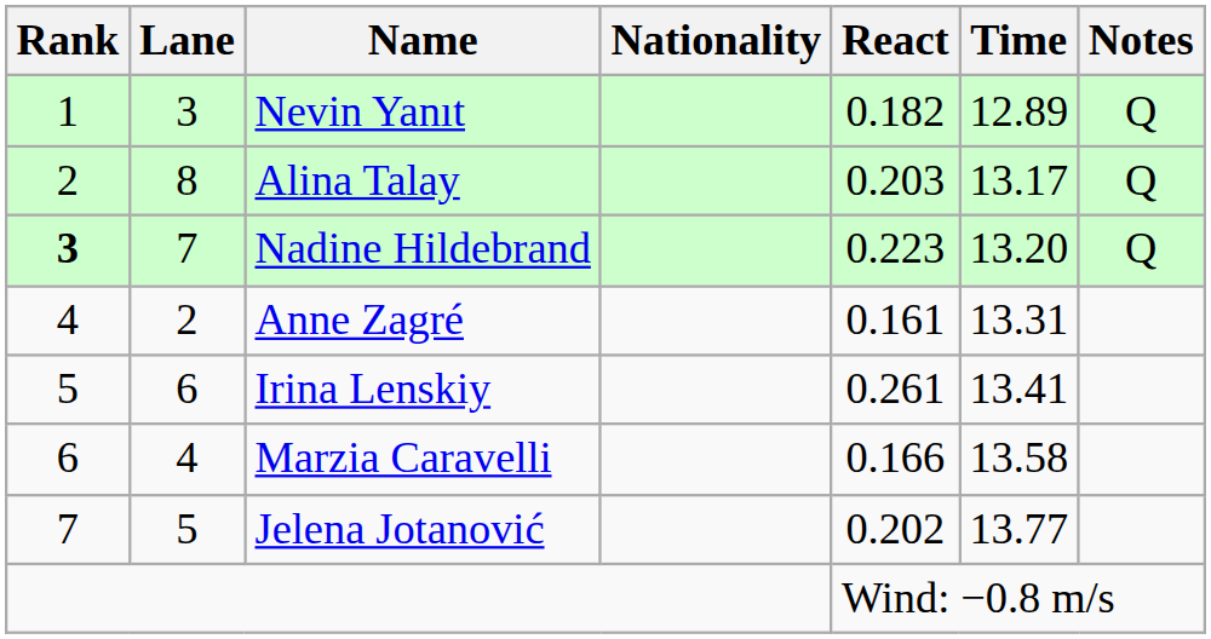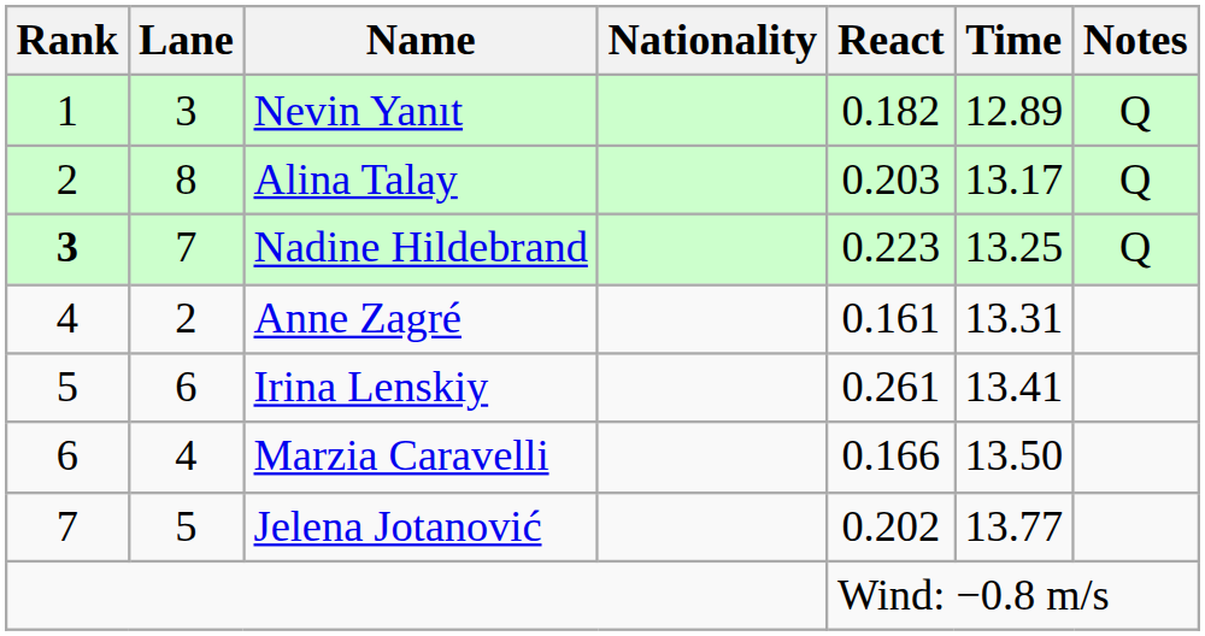Nadine Hildebrand | Time: 13.20 -> 13.25
Marzia Caravelli | Time: 13.58 -> 13.50
